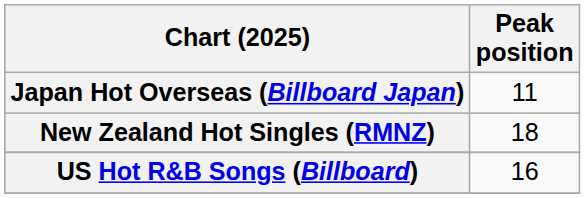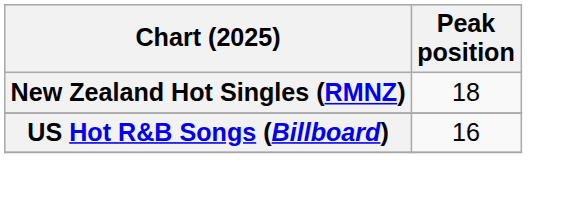- row: Japan Hot Overseas (Billboard Japan) | 11
